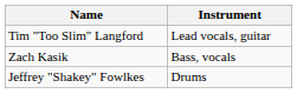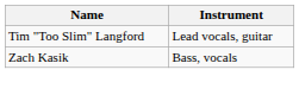- row: Jeffrey "Shakey" Fowlkes | Drums
